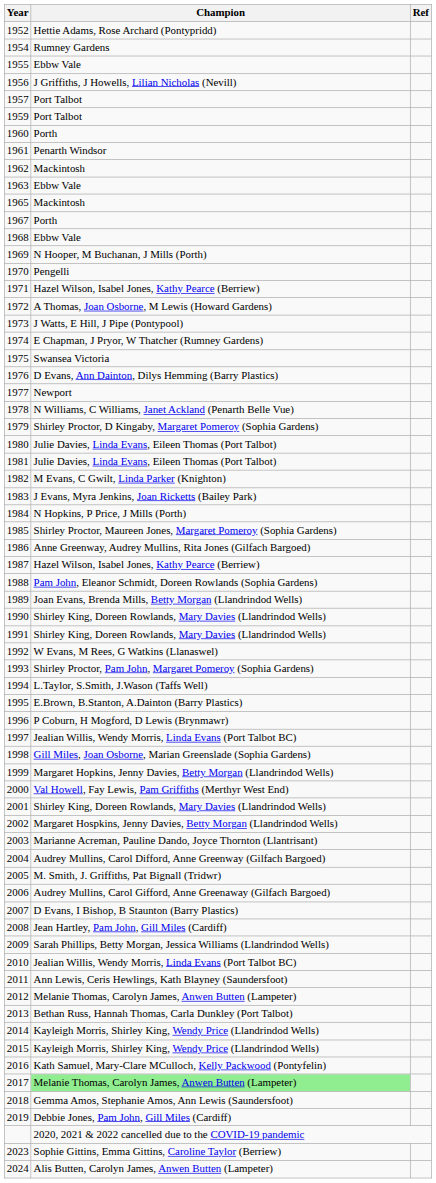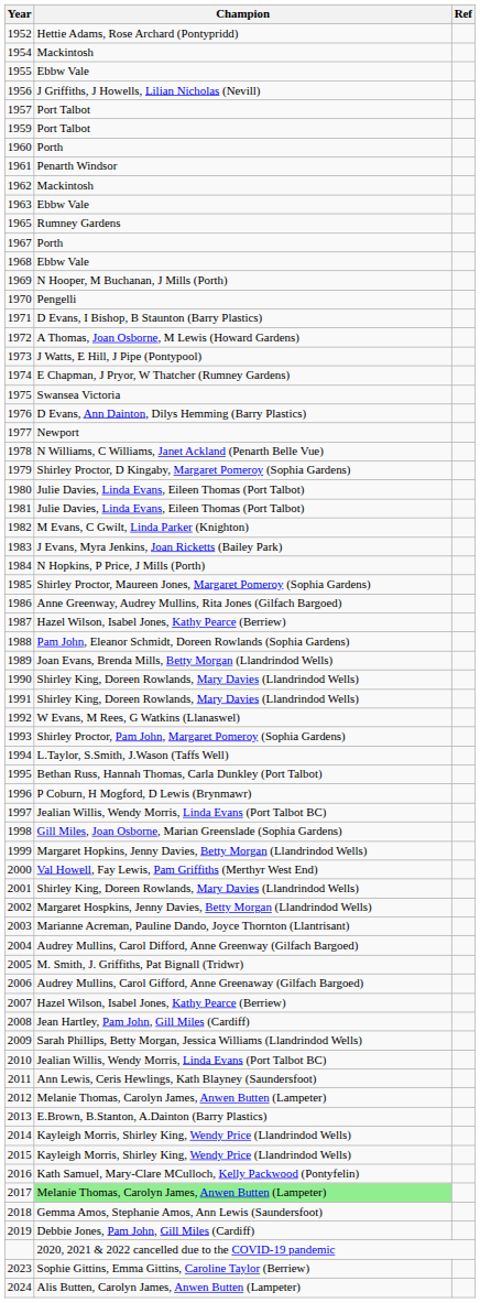1954 | Champion: Rumney Gardens -> Mackintosh
1965 | Champion: Mackintosh -> Rumney Gardens
1971 | Champion: Hazel Wilson, Isabel Jones, Kathy Pearce (Berriew) -> D Evans, I Bishop, B Staunton (Barry Plastics)
1995 | Champion: E.Brown, B.Stanton, A.Dainton (Barry Plastics) -> Bethan Russ, Hannah Thomas, Carla Dunkley (Port Talbot)
2007 | Champion: D Evans, I Bishop, B Staunton (Barry Plastics) -> Hazel Wilson, Isabel Jones, Kathy Pearce (Berriew)
2013 | Champion: Bethan Russ, Hannah Thomas, Carla Dunkley (Port Talbot) -> E.Brown, B.Stanton, A.Dainton (Barry Plastics)
